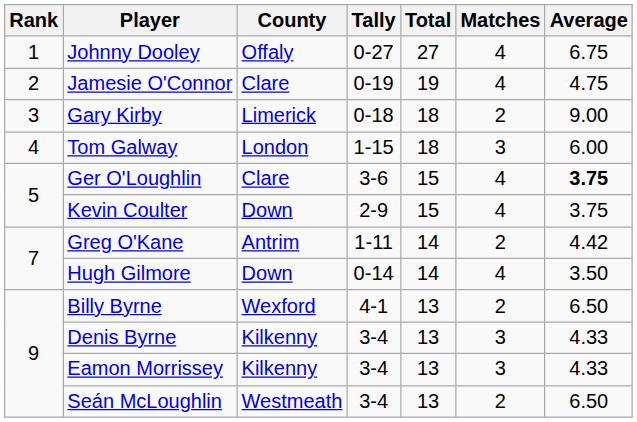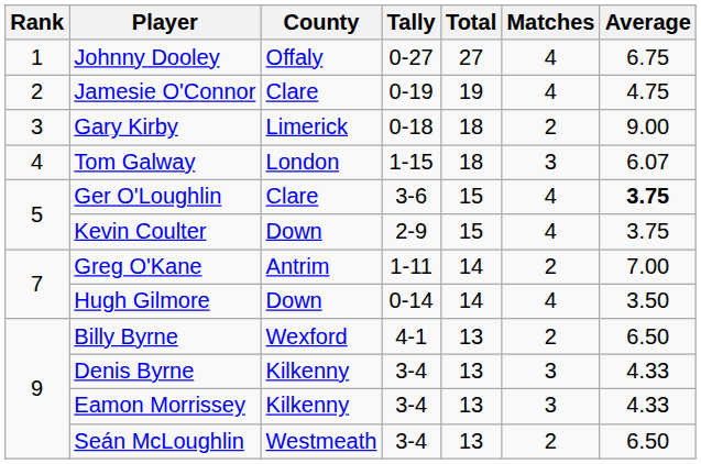Tom Galway | Average: 6.00 -> 6.07
Greg O'Kane | Average: 4.42 -> 7.00
